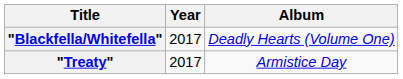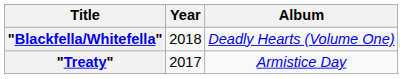"Blackfella/Whitefella" | Year: 2017 -> 2018
